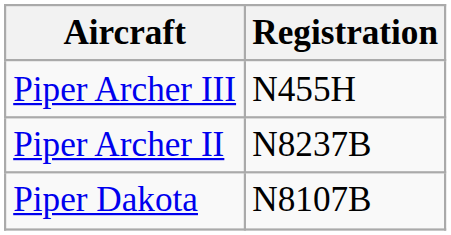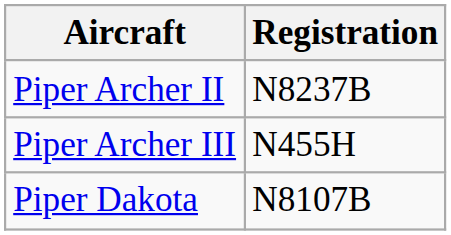rows swapped: Piper Archer II <-> Piper Archer III
